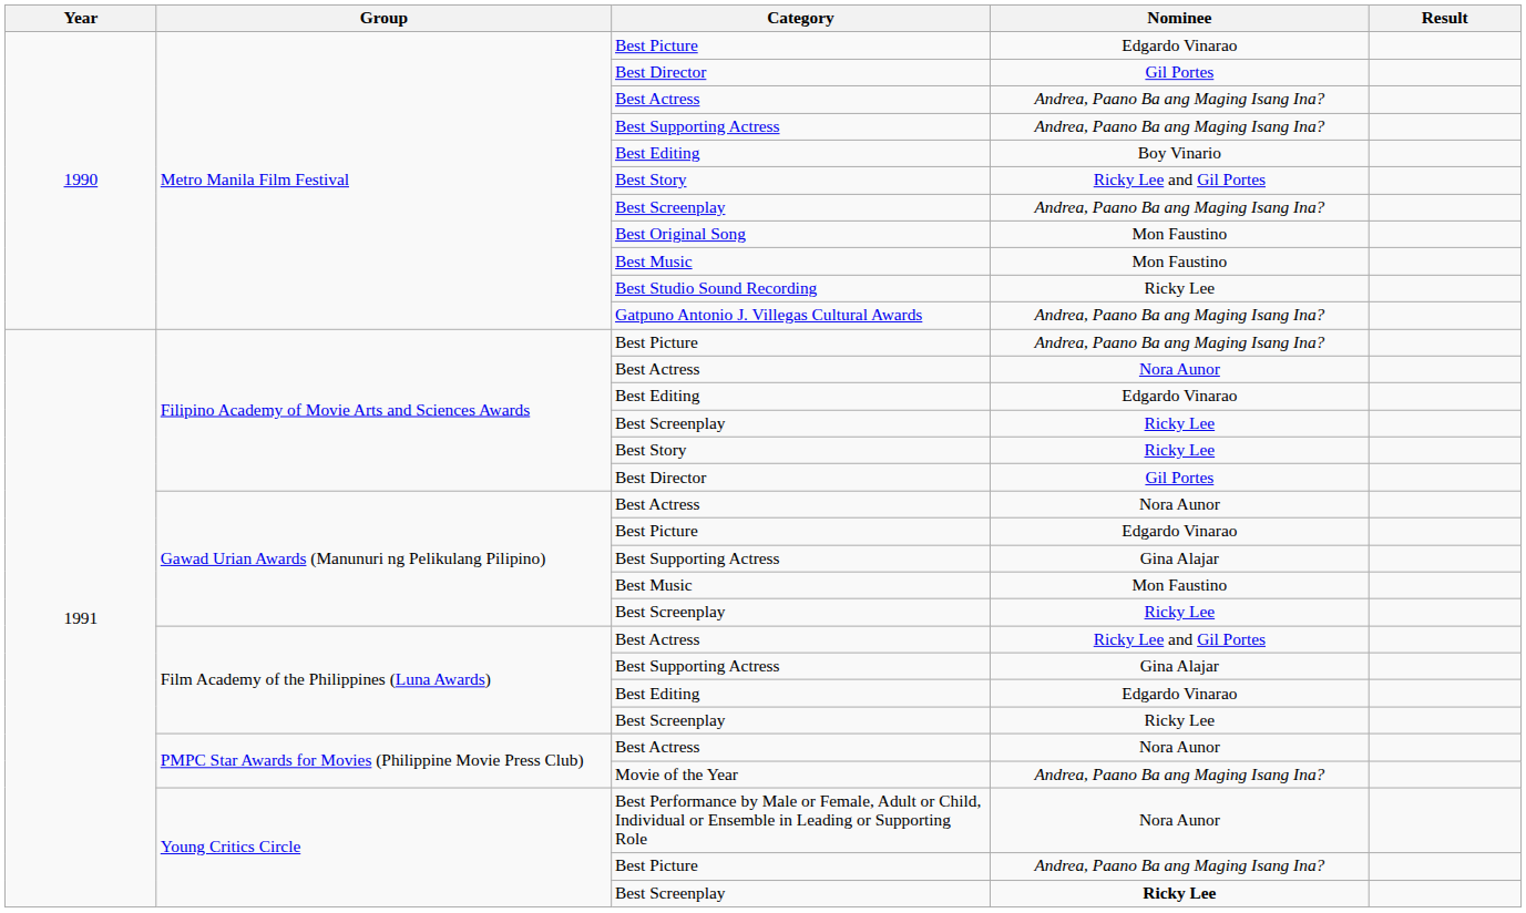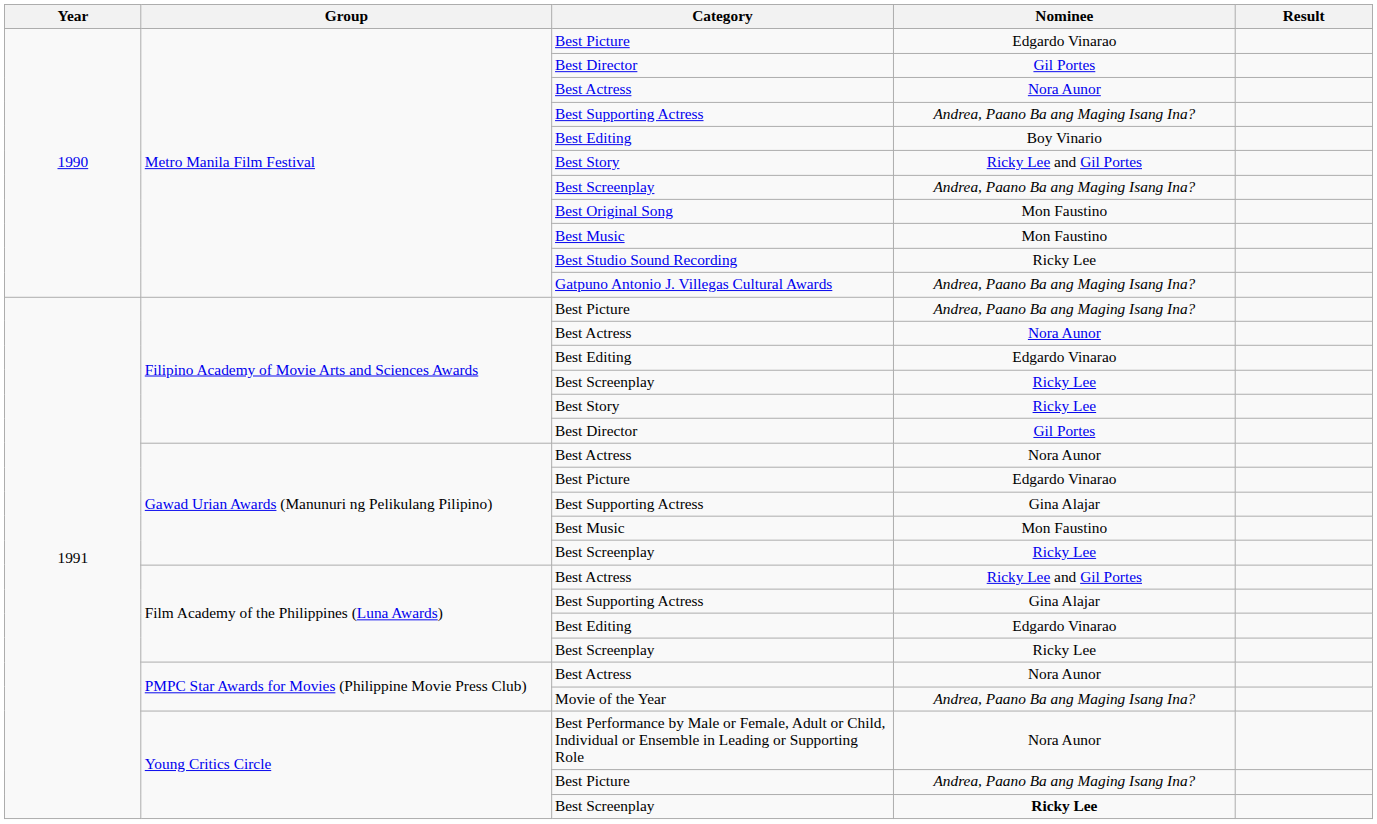Metro Manila Film Festival / Best Actress | Nominee: Andrea, Paano Ba ang Maging Isang Ina? -> Nora Aunor
